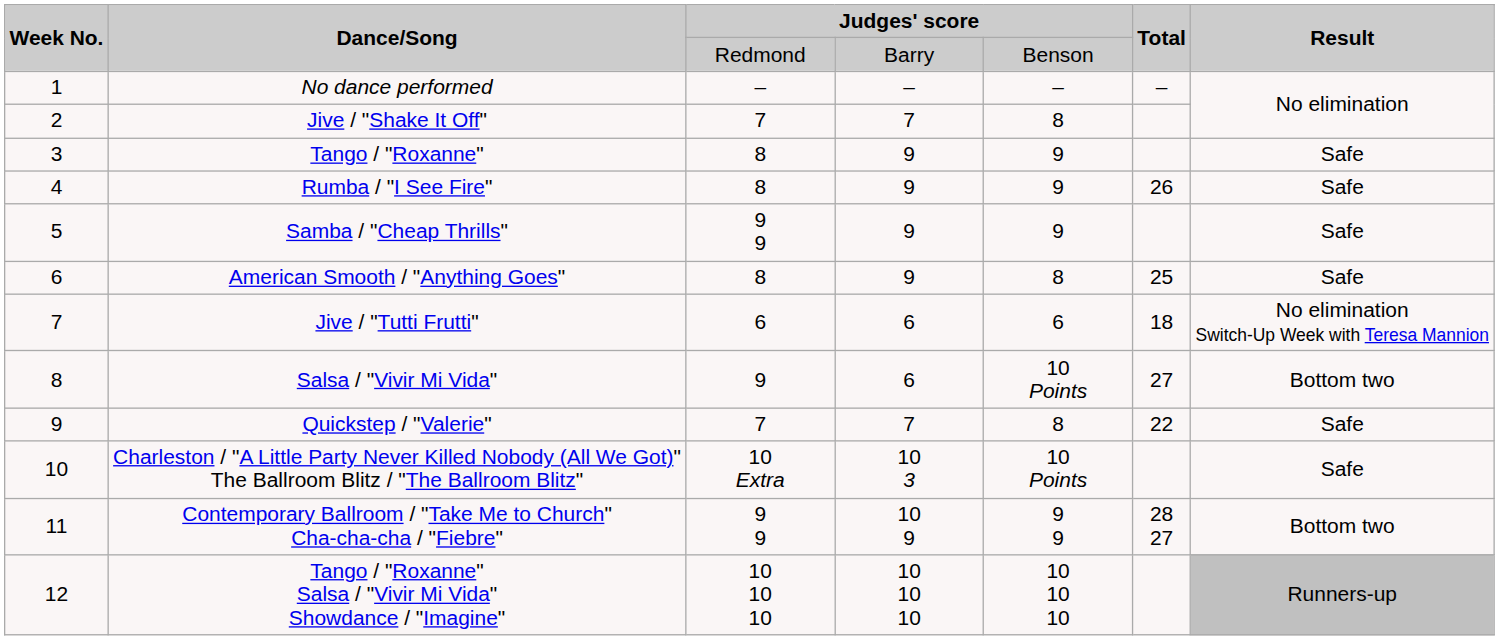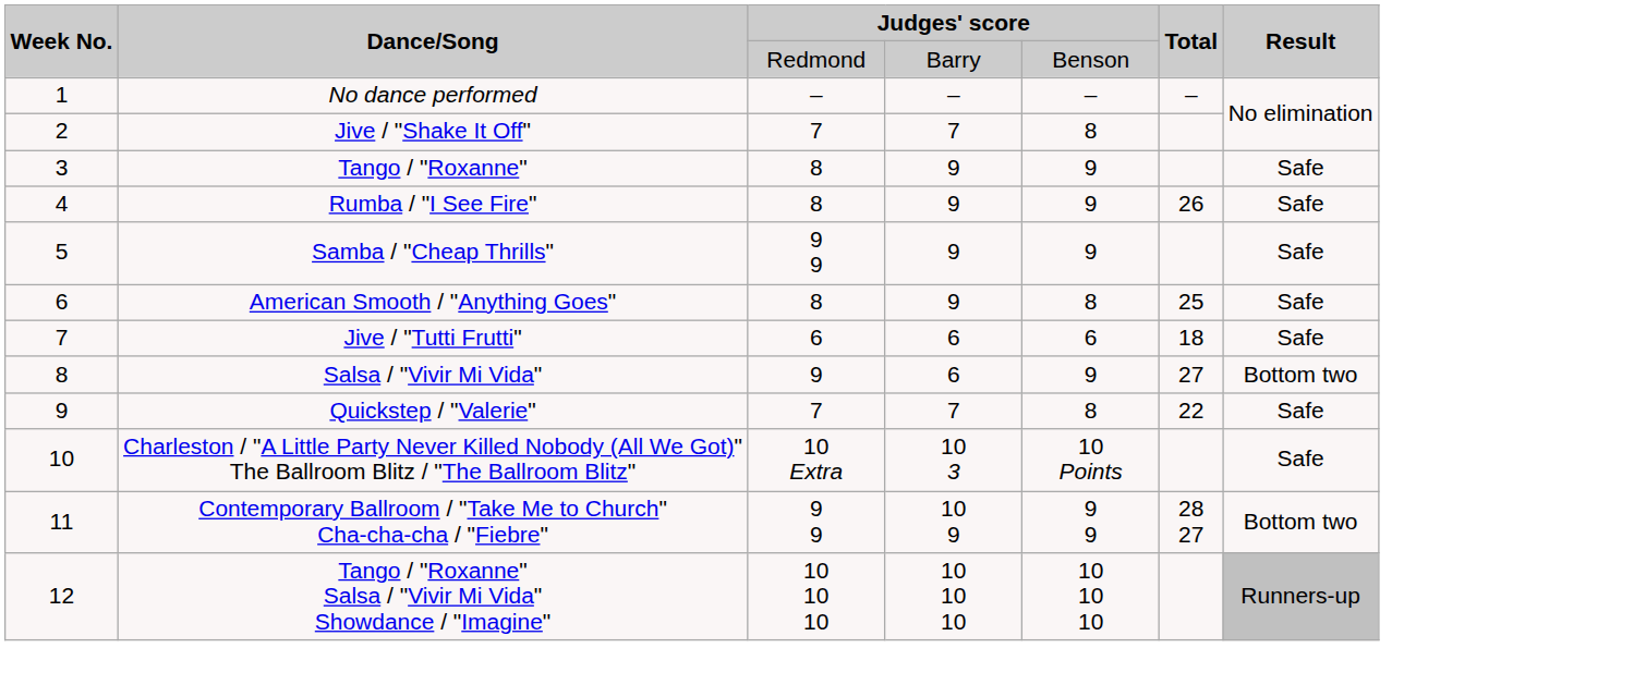Jive / "Tutti Frutti" | Result: No elimination Switch-Up Week with Teresa Mannion -> Safe
Salsa / "Vivir Mi Vida" | column 5: 10 Points -> 9
